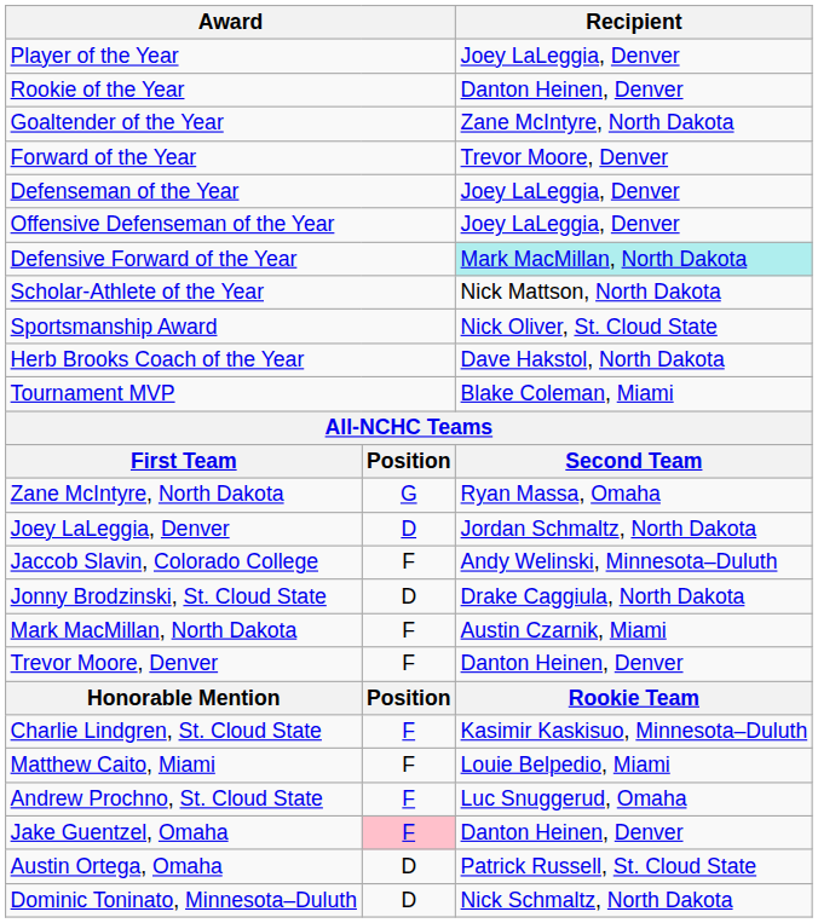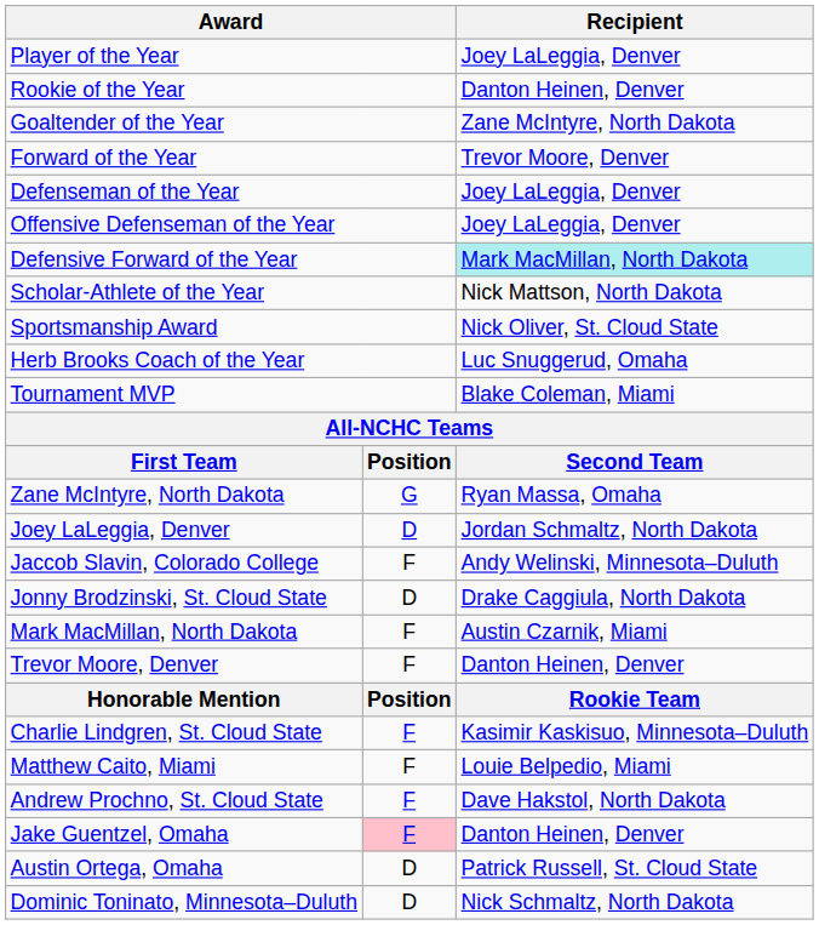Herb Brooks Coach of the Year | Recipient: Dave Hakstol, North Dakota -> Luc Snuggerud, Omaha
Andrew Prochno, St. Cloud State | Recipient: Luc Snuggerud, Omaha -> Dave Hakstol, North Dakota
